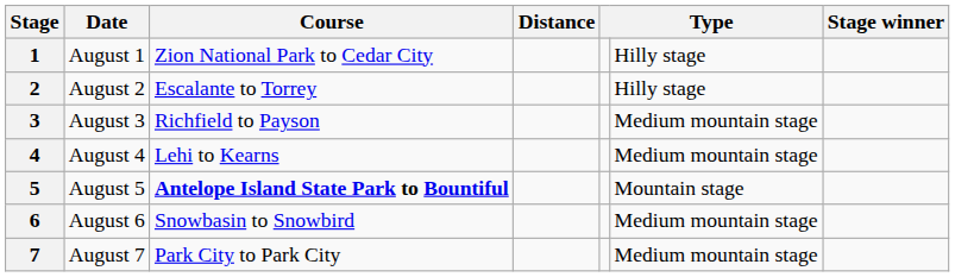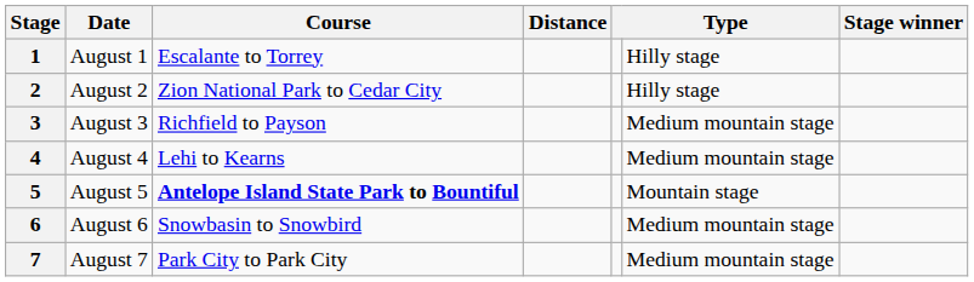1 | Course: Zion National Park to Cedar City -> Escalante to Torrey
2 | Course: Escalante to Torrey -> Zion National Park to Cedar City
